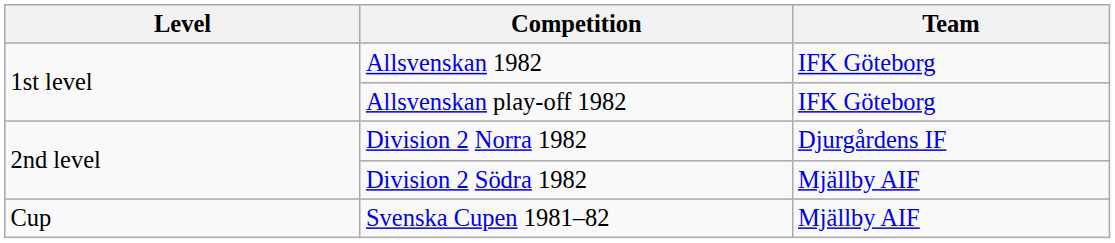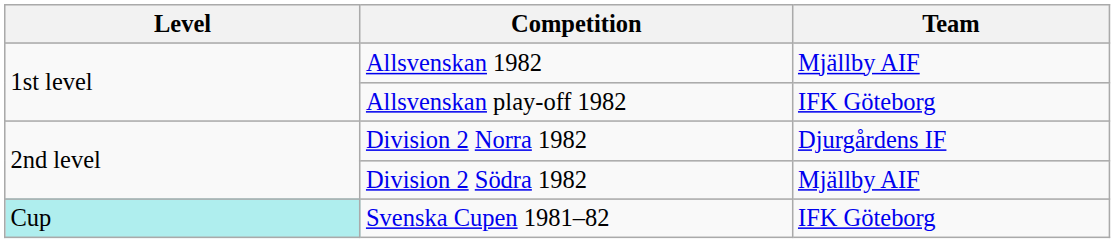Allsvenskan 1982 | Team: IFK Göteborg -> Mjällby AIF
Svenska Cupen 1981–82 | Level: no background -> paleturquoise background
Svenska Cupen 1981–82 | Team: Mjällby AIF -> IFK Göteborg
